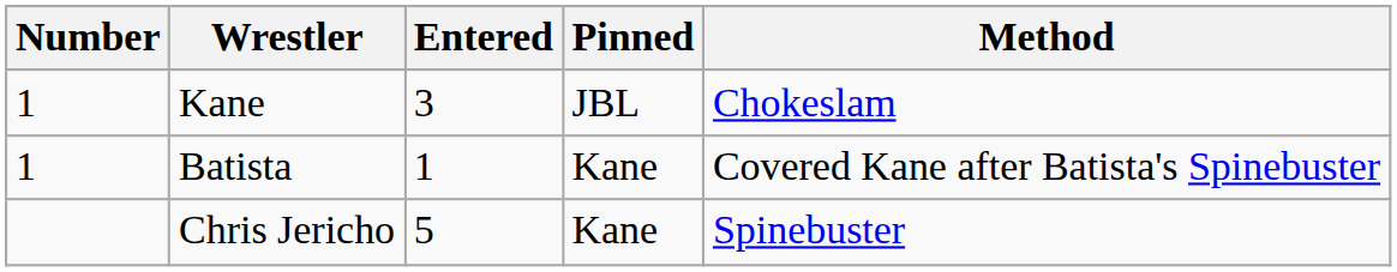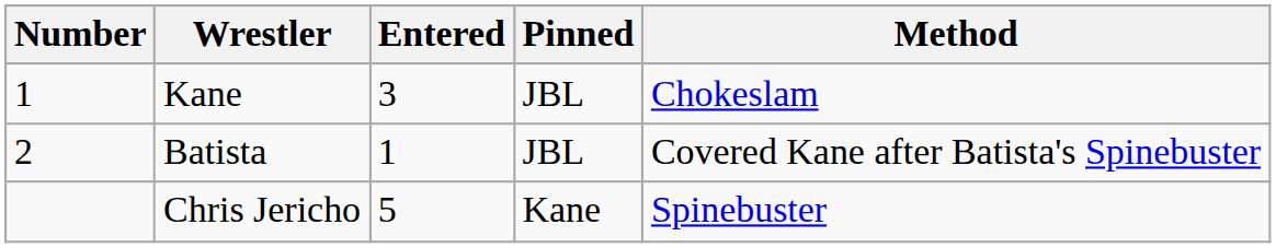Batista | Number: 1 -> 2
Batista | Pinned: Kane -> JBL
